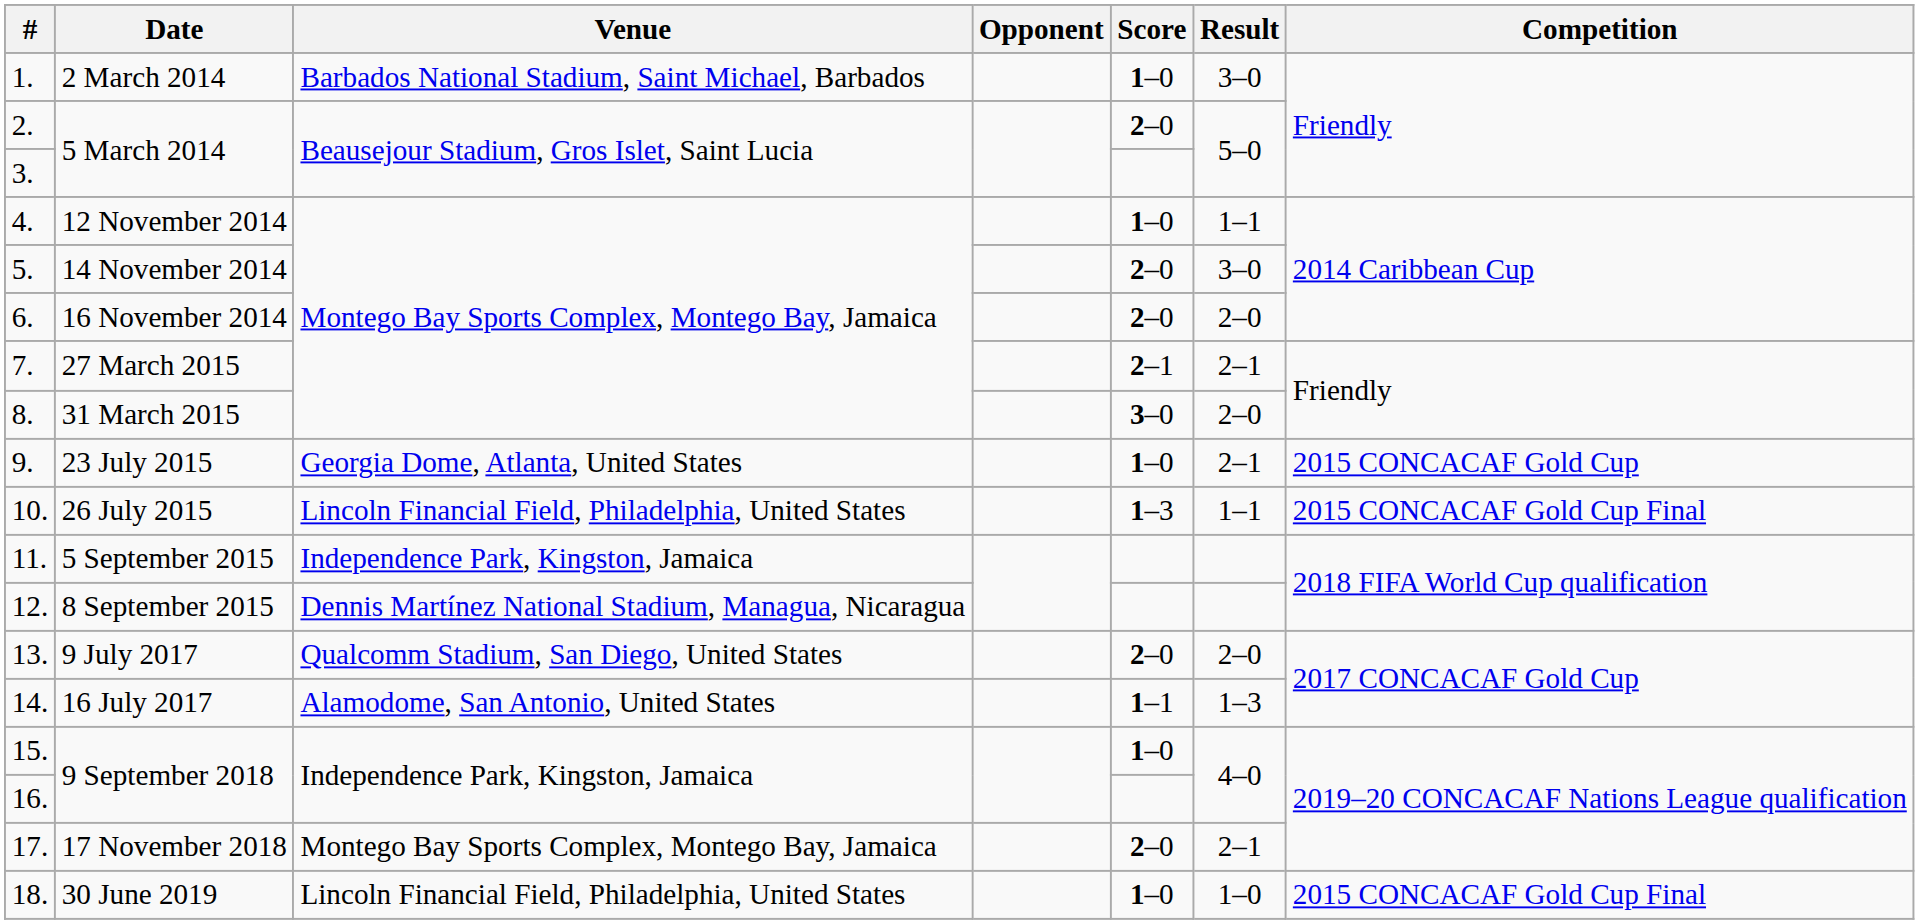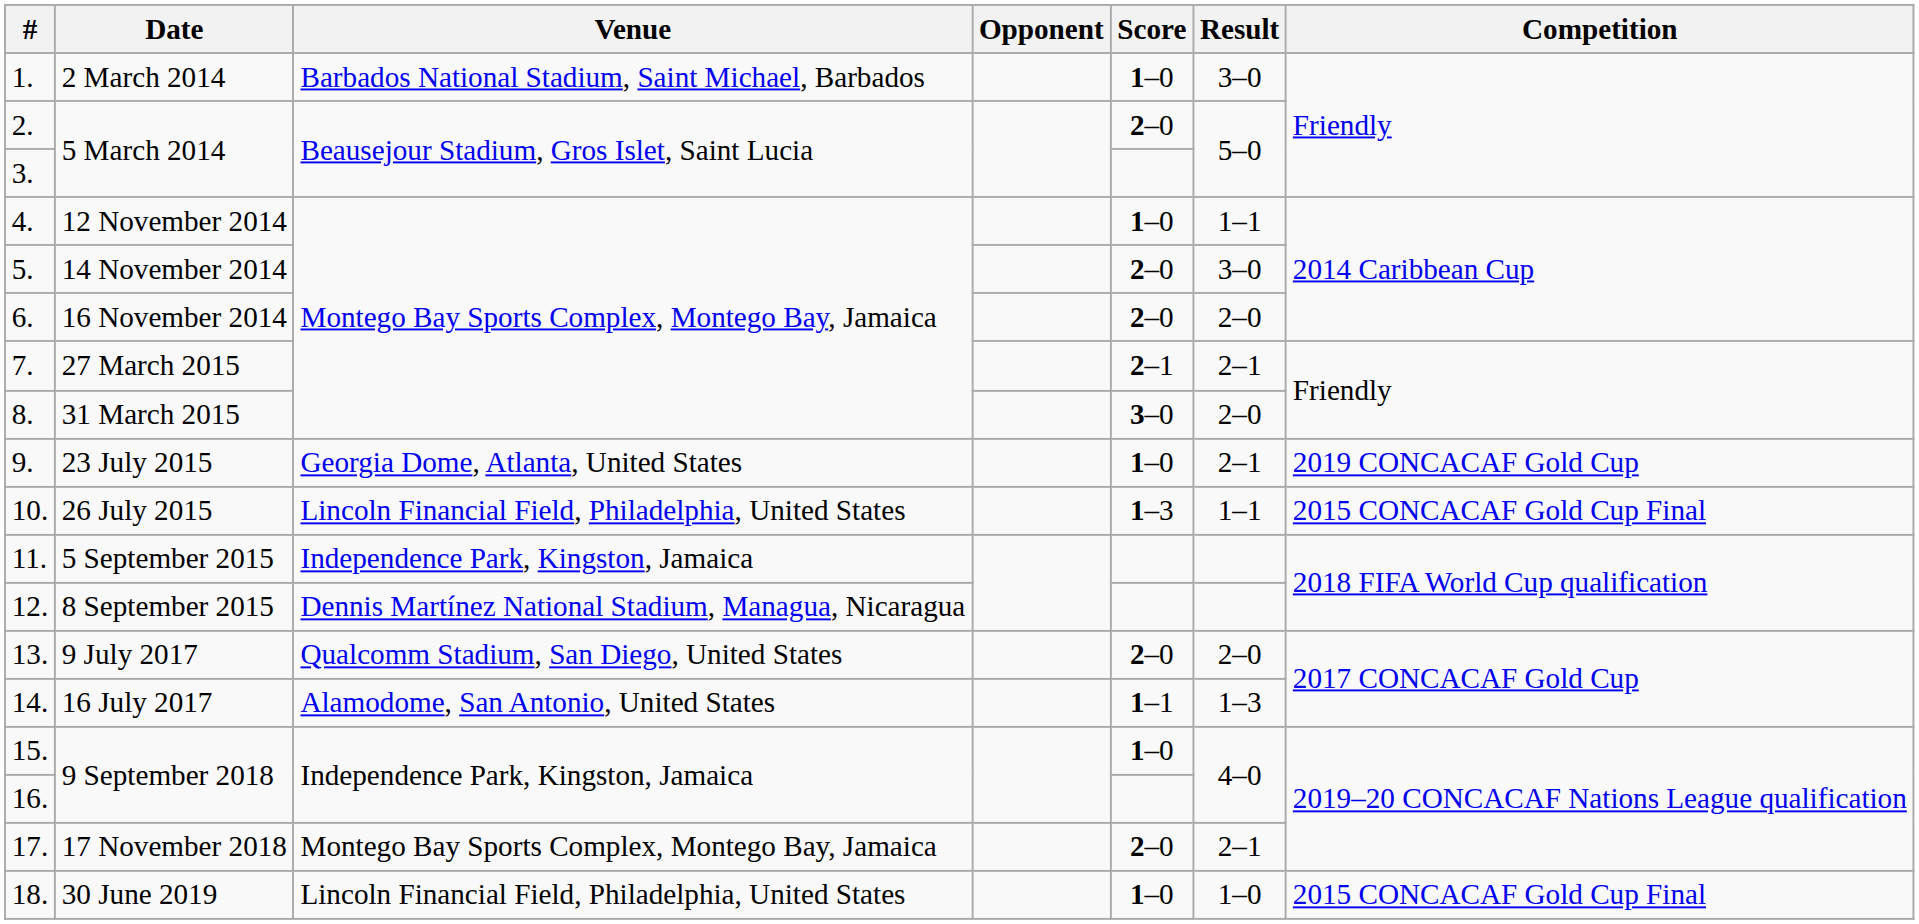9. | Competition: 2015 CONCACAF Gold Cup -> 2019 CONCACAF Gold Cup
